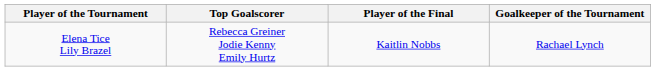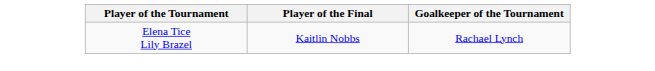- column: Top Goalscorer | Rebecca Greiner Jodie Kenny Emily Hurtz
